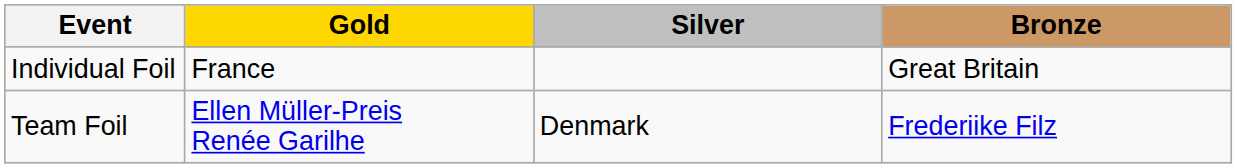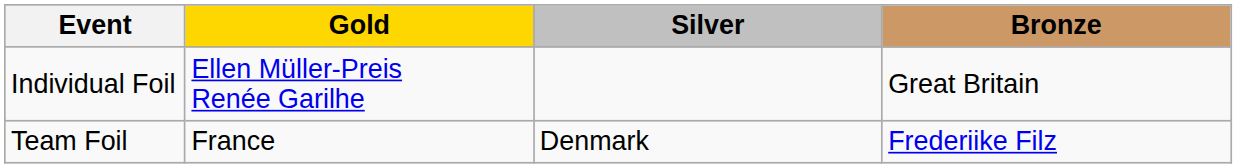Individual Foil | Gold: France -> Ellen Müller-Preis Renée Garilhe
Team Foil | Gold: Ellen Müller-Preis Renée Garilhe -> France
